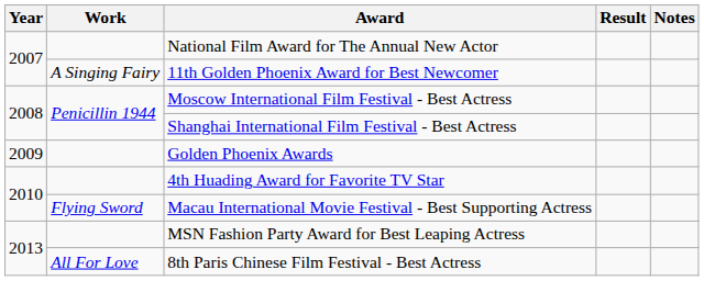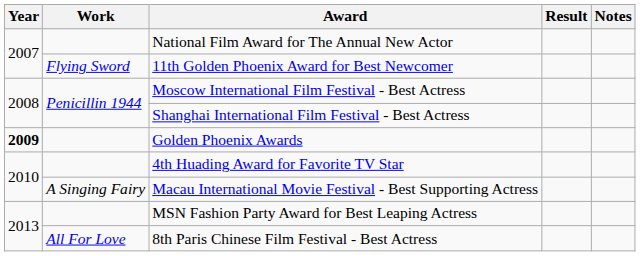11th Golden Phoenix Award for Best Newcomer | Work: A Singing Fairy -> Flying Sword
Golden Phoenix Awards | Year: normal -> bold
Macau International Movie Festival - Best Supporting Actress | Work: Flying Sword -> A Singing Fairy
